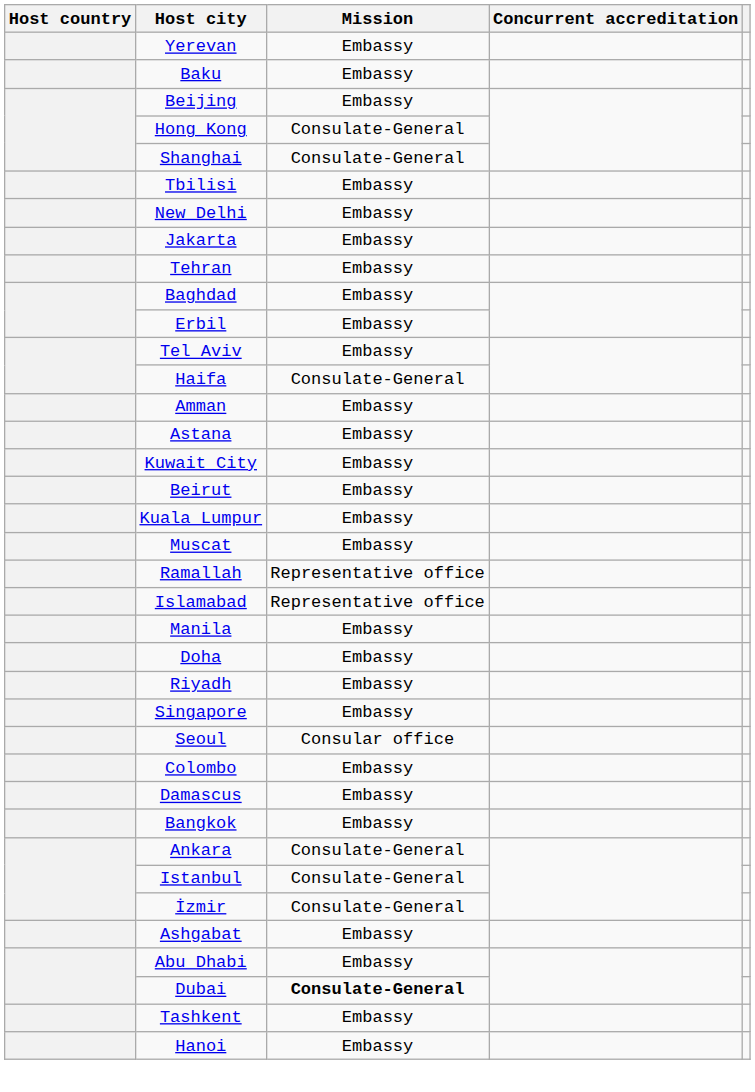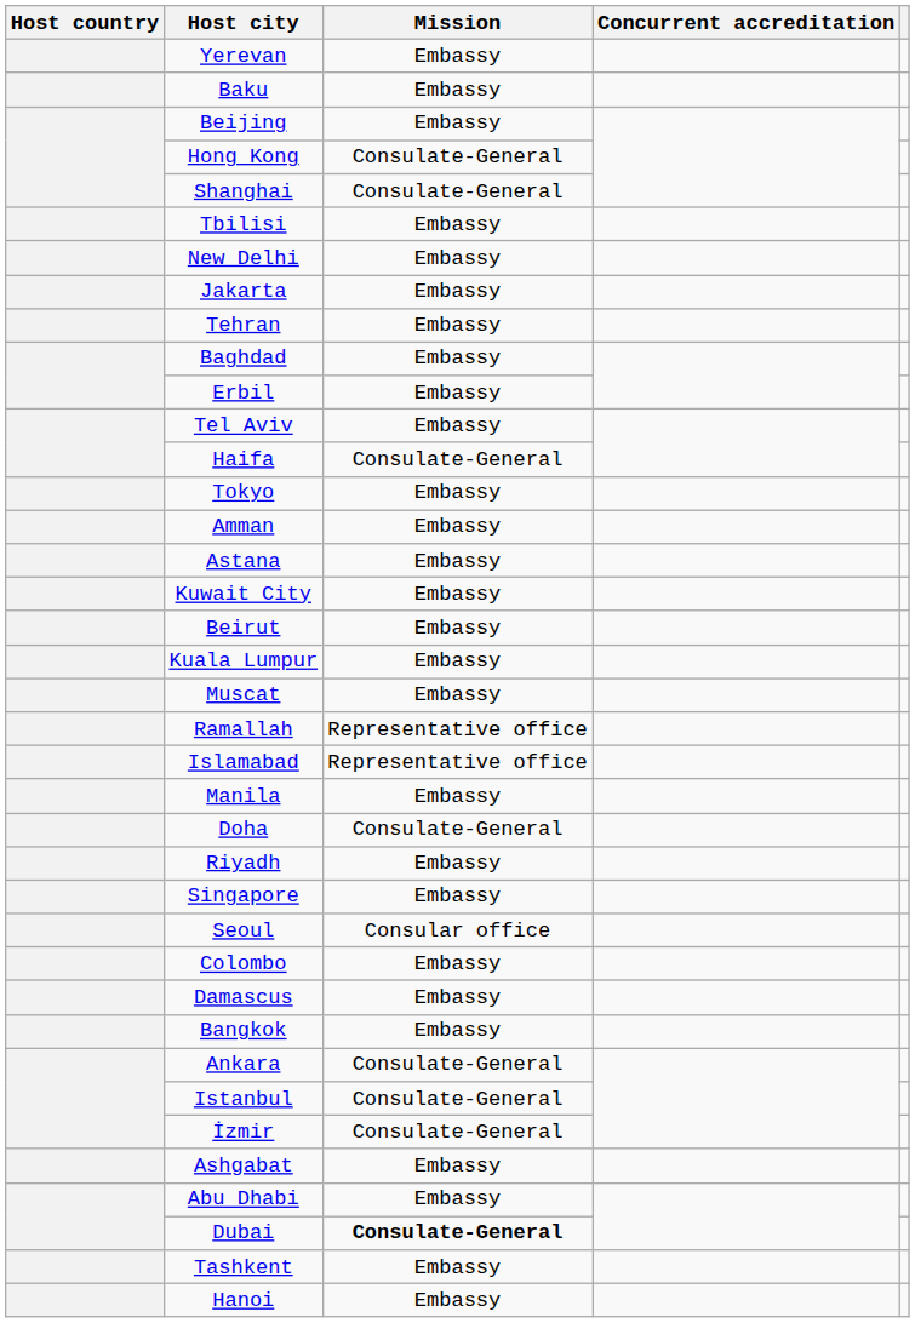+ row: Tokyo | Embassy
Doha | Mission: Embassy -> Consulate-General
